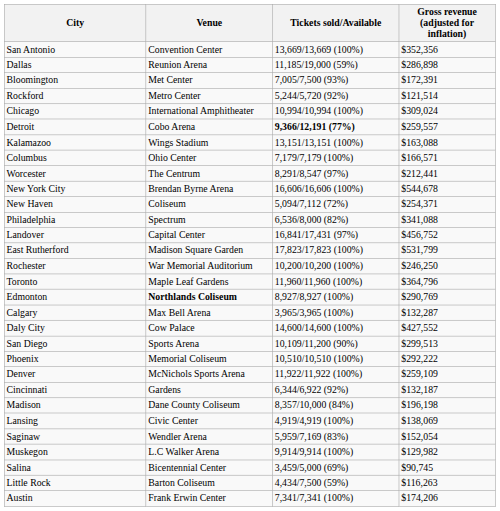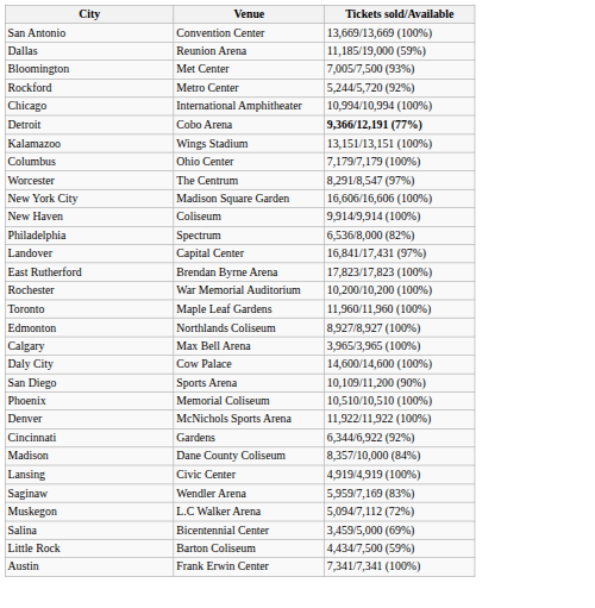- column: Gross revenue (adjusted for inflation) | $352,356 | $286,898 | $172,391 | $121,514 | $309,024 | $259,557 | $163,088 | $166,571 | $212,441 | $544,678 | $254,371 | $341,088 | $456,752 | $531,799 | $246,250 | $364,796 | $290,769 | $132,287 | $427,552 | $299,513 | $292,222 | $259,109 | $132,187 | $196,198 | $138,069 | $152,054 | $129,982 | $90,745 | $116,263 | $174,206
New York City | Venue: Brendan Byrne Arena -> Madison Square Garden
New Haven | Tickets sold/Available: 5,094/7,112 (72%) -> 9,914/9,914 (100%)
East Rutherford | Venue: Madison Square Garden -> Brendan Byrne Arena
Edmonton | Venue: bold -> normal
Muskegon | Tickets sold/Available: 9,914/9,914 (100%) -> 5,094/7,112 (72%)
